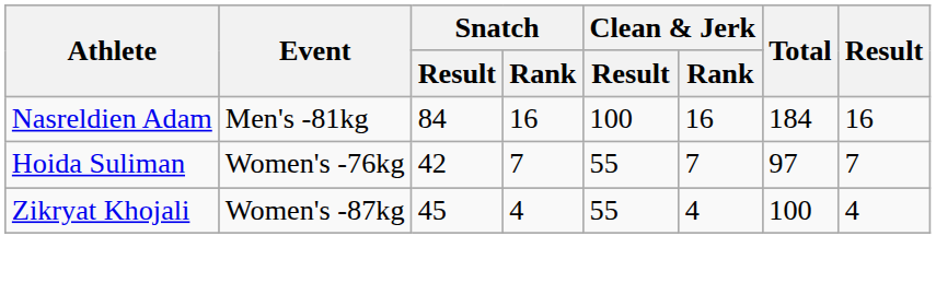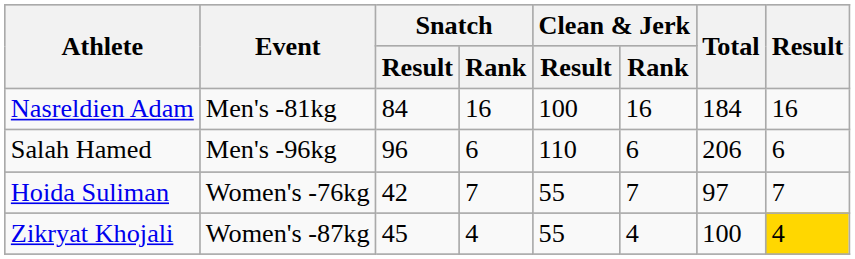+ row: Salah Hamed | Men's -96kg | 96 | 6 | 110 | 6 | 206 | 6
Zikryat Khojali | Result: no background -> gold background
